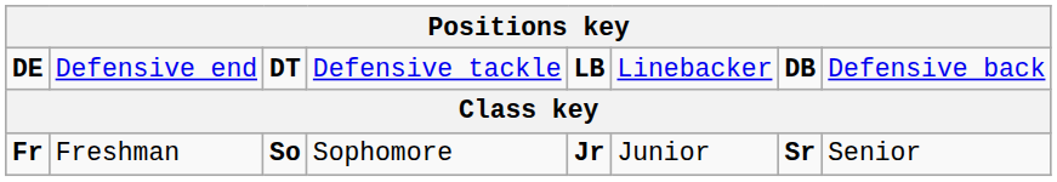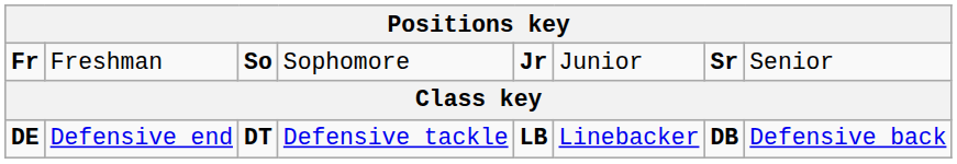rows swapped: DE <-> Fr
